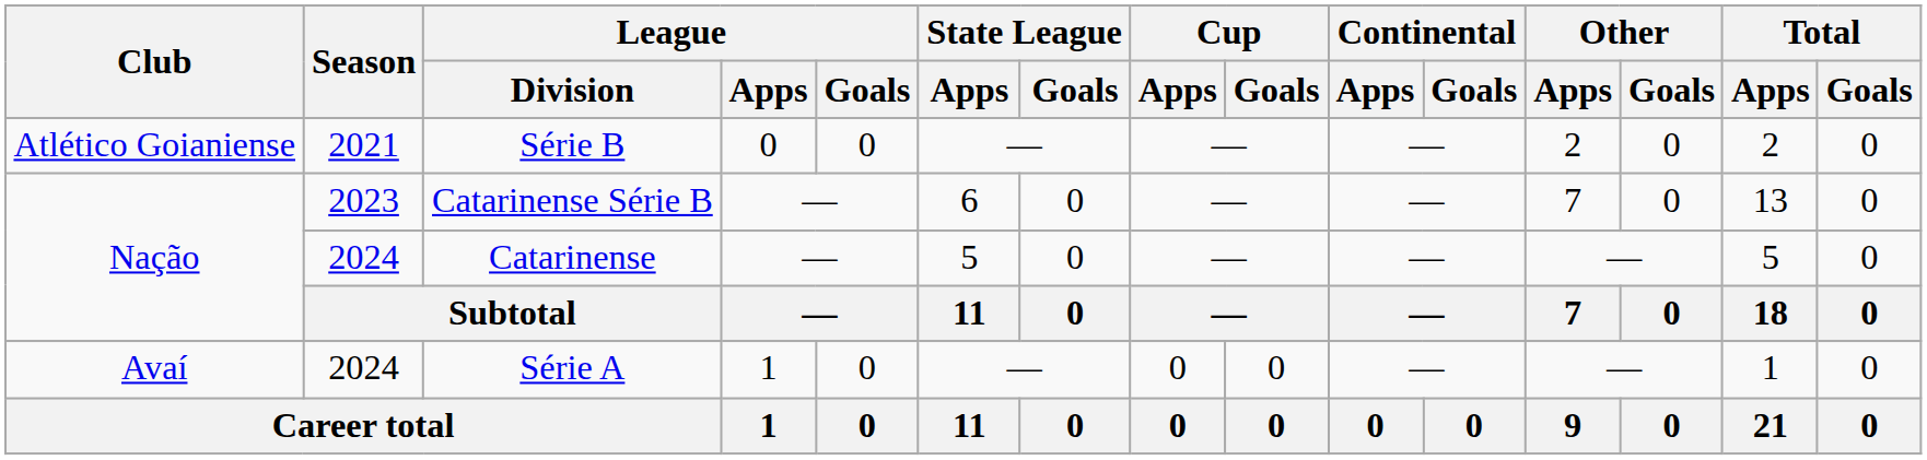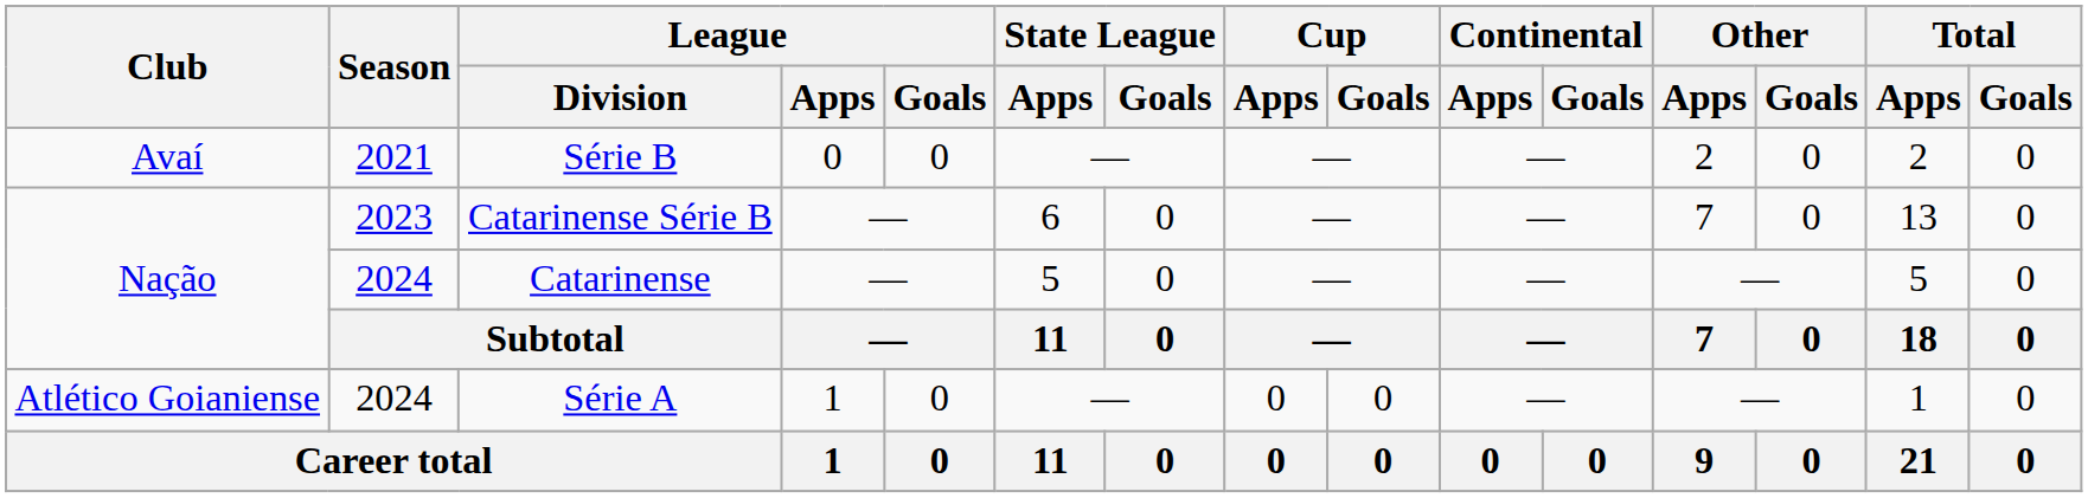Série B | Club: Atlético Goianiense -> Avaí
Série A | Club: Avaí -> Atlético Goianiense
